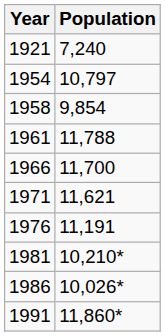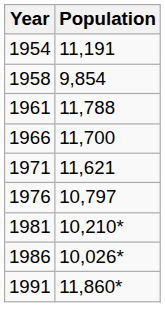- row: 1921 | 7,240
1954 | Population: 10,797 -> 11,191
1976 | Population: 11,191 -> 10,797
